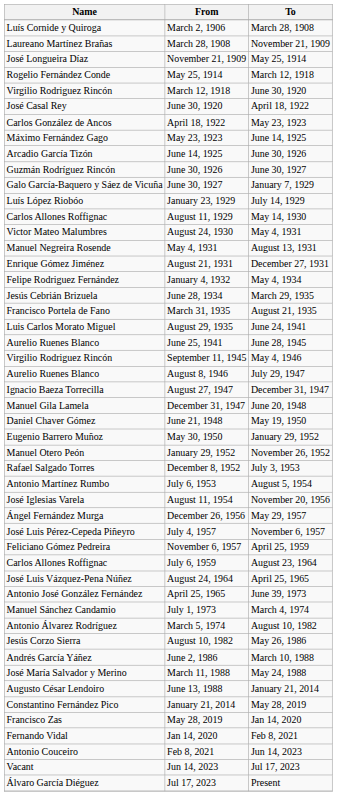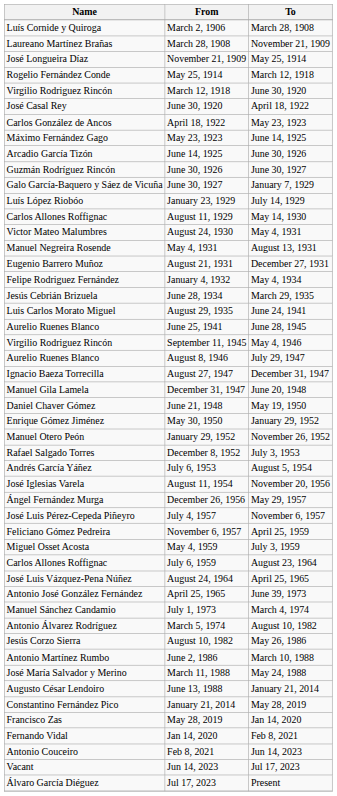August 21, 1931 | Name: Enrique Gómez Jiménez -> Eugenio Barrero Muñoz
- row: Francisco Portela de Fano | March 31, 1935 | August 21, 1935
May 30, 1950 | Name: Eugenio Barrero Muñoz -> Enrique Gómez Jiménez
July 6, 1953 | Name: Antonio Martínez Rumbo -> Andrés García Yáñez
+ row: Miguel Osset Acosta | May 4, 1959 | July 3, 1959
June 2, 1986 | Name: Andrés García Yáñez -> Antonio Martínez Rumbo
